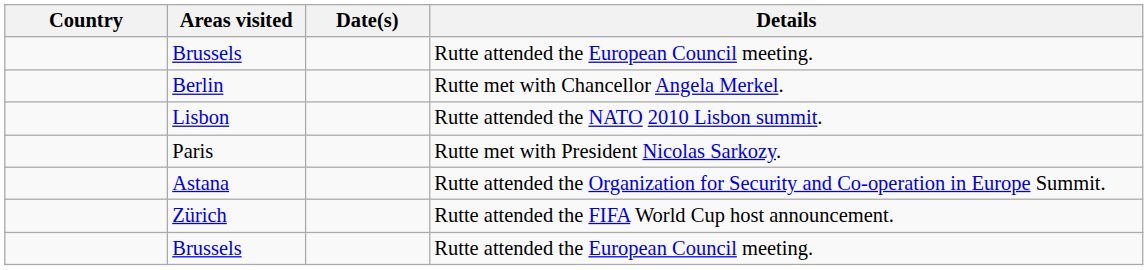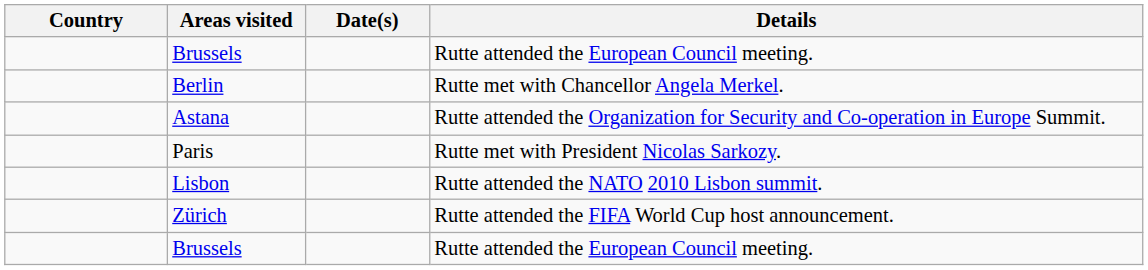rows swapped: Lisbon <-> Astana
